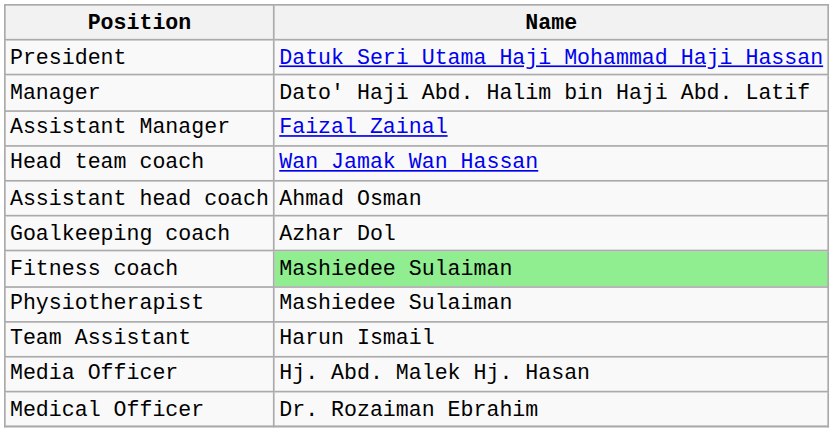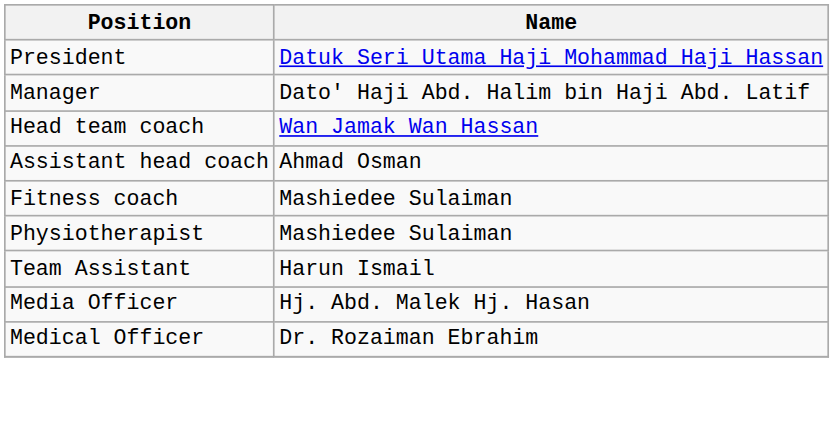- row: Assistant Manager | Faizal Zainal
- row: Goalkeeping coach | Azhar Dol
Fitness coach | Name: lightgreen background -> no background
